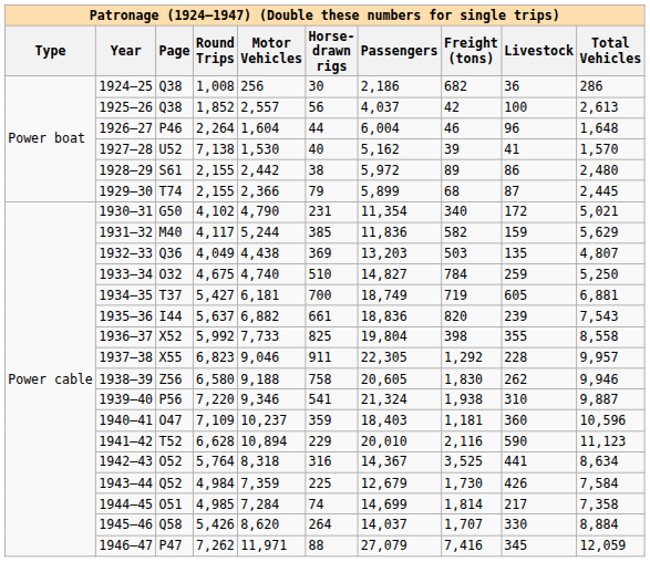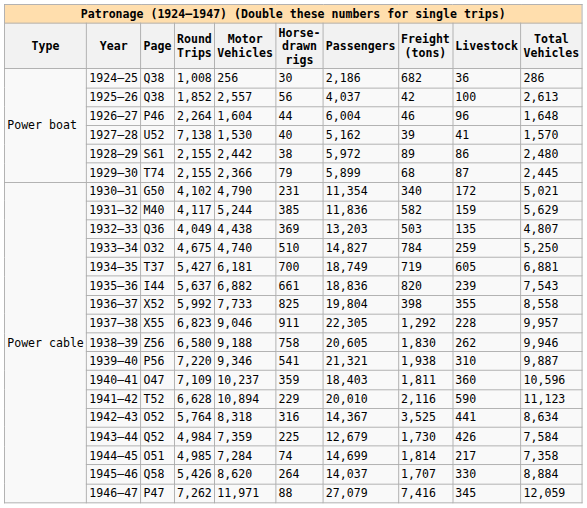1939–40 | Passengers: 21,324 -> 21,321
1940–41 | Freight (tons): 1,181 -> 1,811
